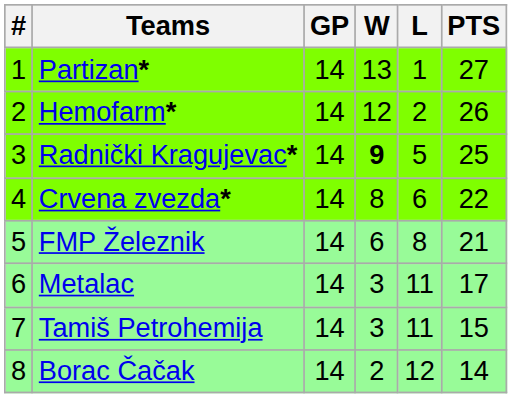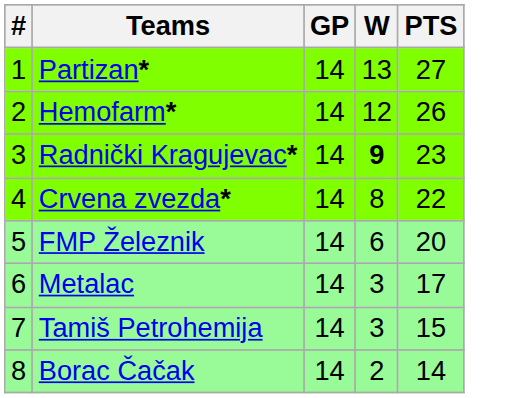- column: L | 1 | 2 | 5 | 6 | 8 | 11 | 11 | 12
Radnički Kragujevac* | PTS: 25 -> 23
FMP Železnik | PTS: 21 -> 20
